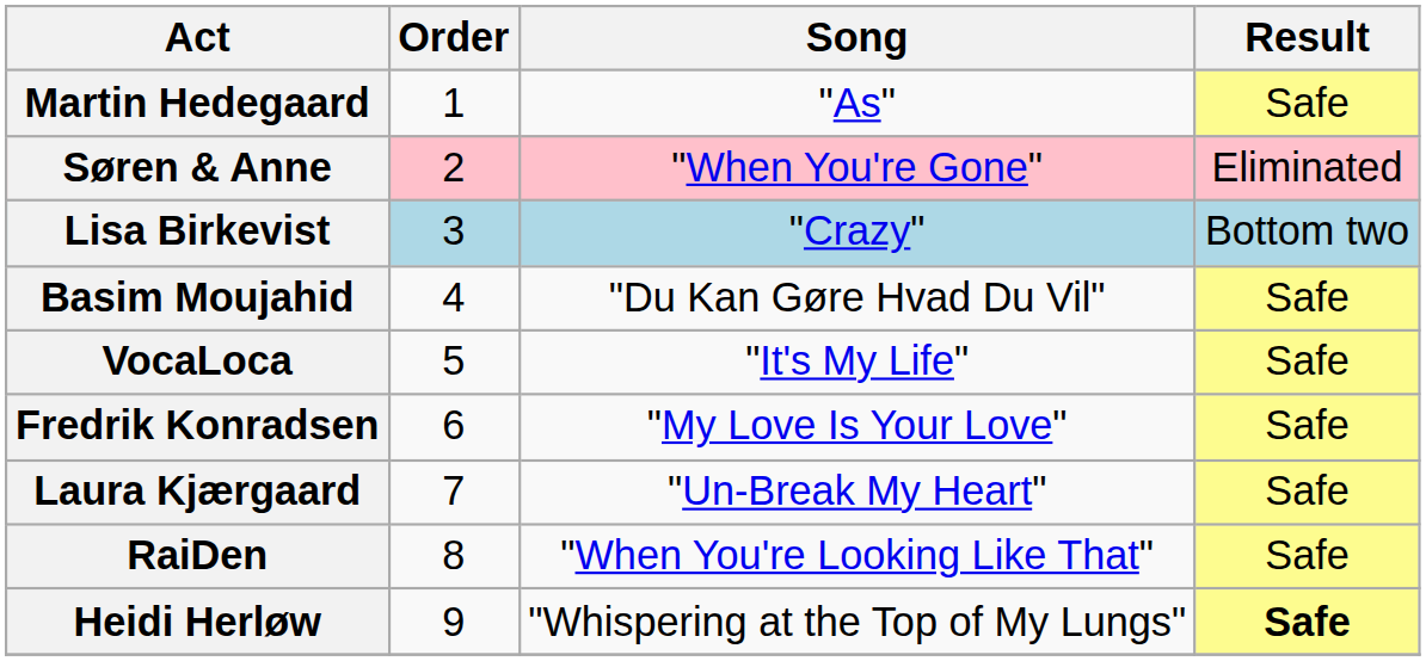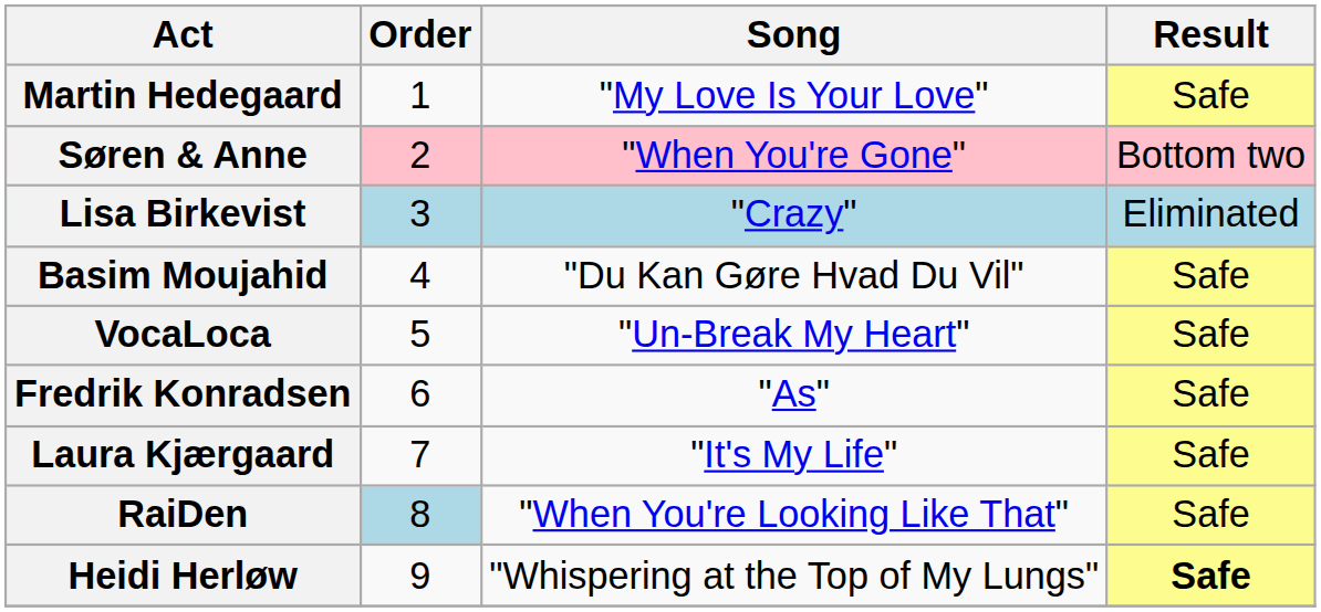Martin Hedegaard | Song: "As" -> "My Love Is Your Love"
Søren & Anne | Result: Eliminated -> Bottom two
Lisa Birkevist | Result: Bottom two -> Eliminated
VocaLoca | Song: "It's My Life" -> "Un-Break My Heart"
Fredrik Konradsen | Song: "My Love Is Your Love" -> "As"
Laura Kjærgaard | Song: "Un-Break My Heart" -> "It's My Life"
RaiDen | Order: no background -> lightblue background
